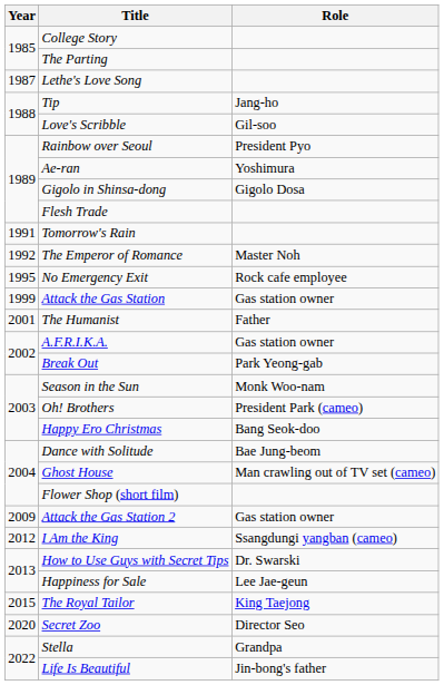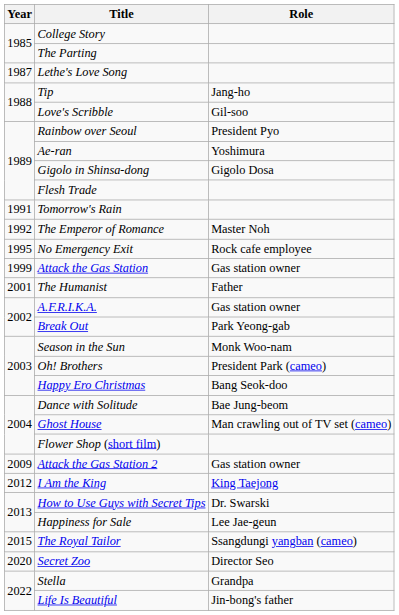I Am the King | Role: Ssangdungi yangban (cameo) -> King Taejong
The Royal Tailor | Role: King Taejong -> Ssangdungi yangban (cameo)
